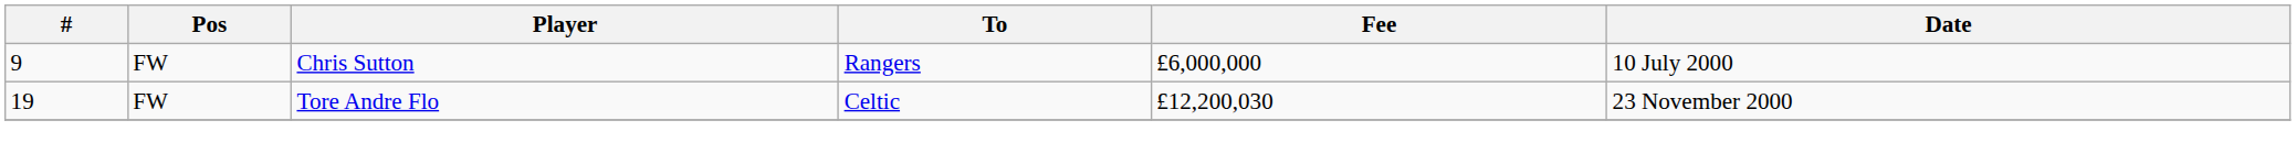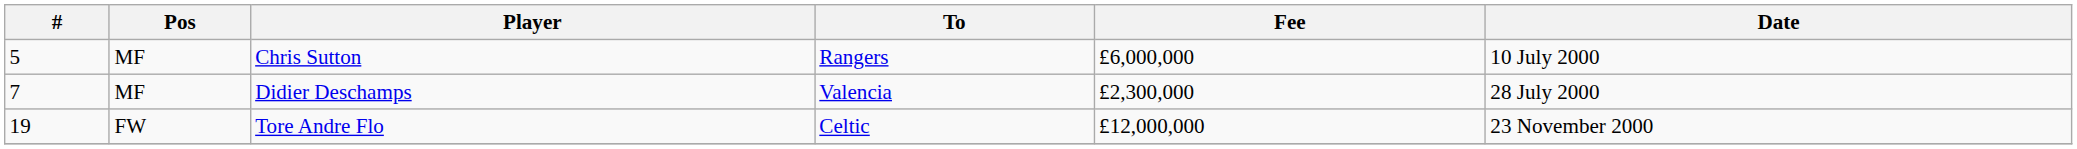Chris Sutton | #: 9 -> 5
Chris Sutton | Pos: FW -> MF
+ row: 7 | MF | Didier Deschamps | Valencia | £2,300,000 | 28 July 2000
Tore Andre Flo | Fee: £12,200,030 -> £12,000,000
